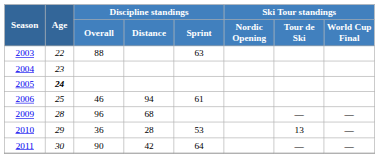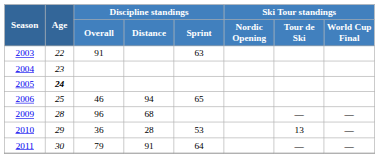2003 | Discipline standings / Overall: 88 -> 91
2006 | Discipline standings / Sprint: 61 -> 65
2011 | Discipline standings / Overall: 90 -> 79
2011 | Discipline standings / Distance: 42 -> 91
